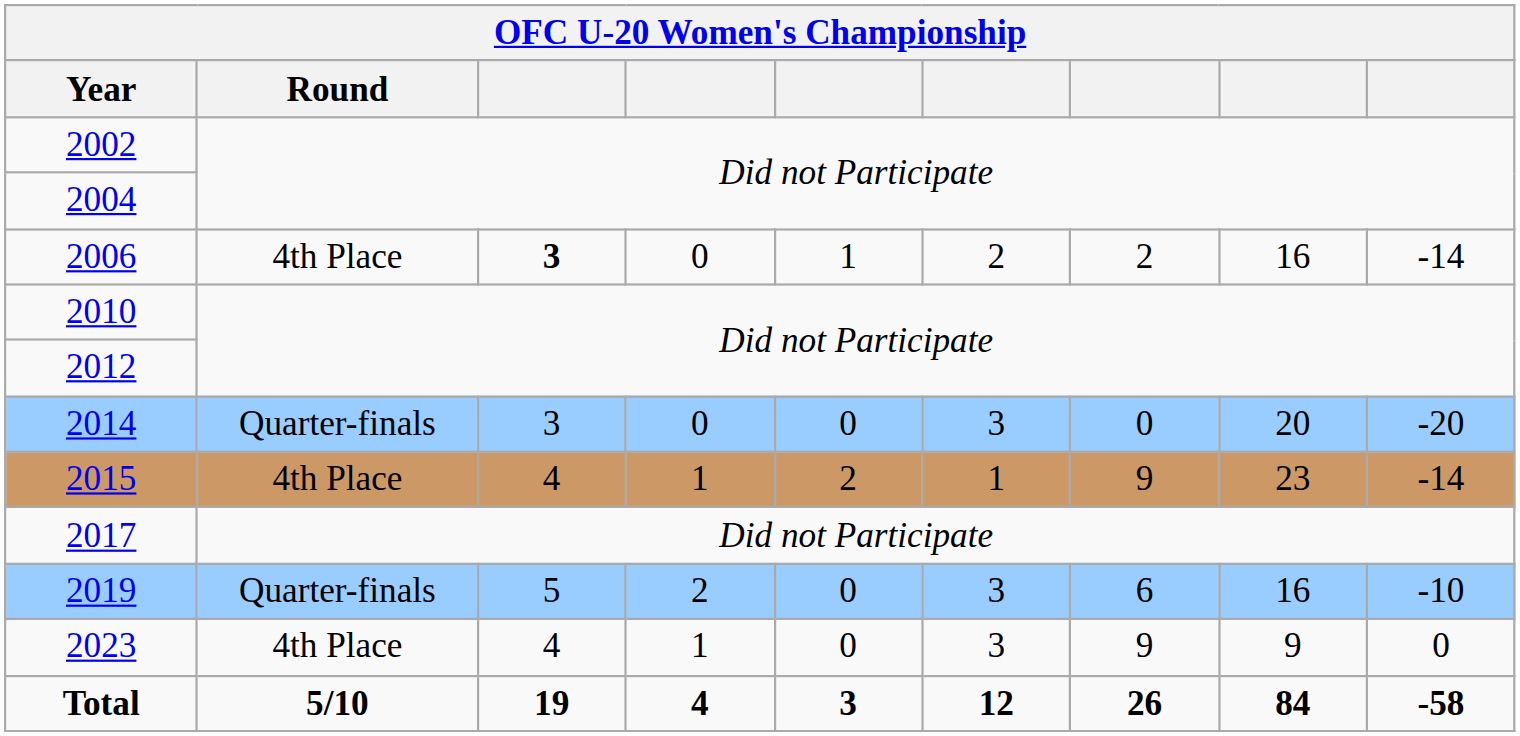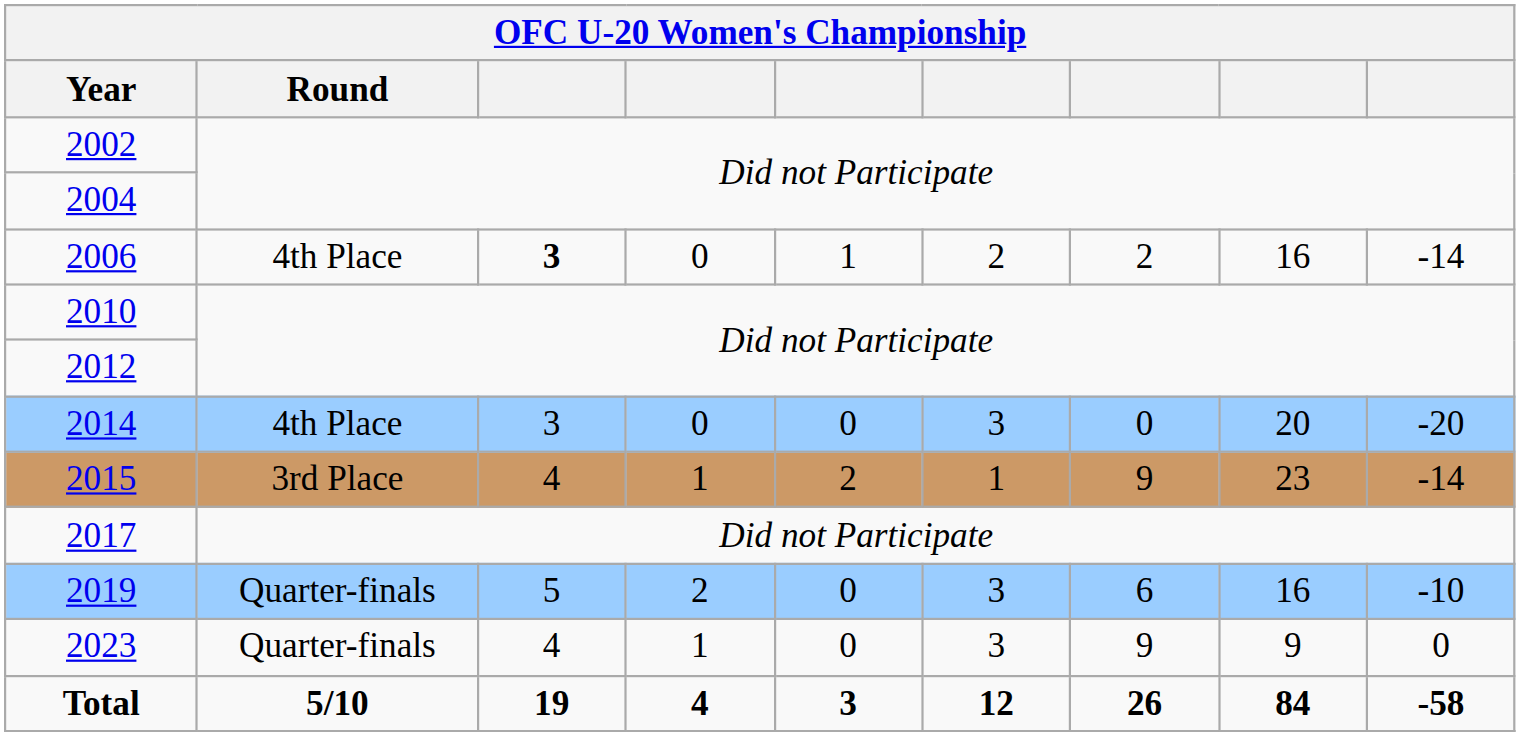2014 | Round: Quarter-finals -> 4th Place
2015 | Round: 4th Place -> 3rd Place
2023 | Round: 4th Place -> Quarter-finals
